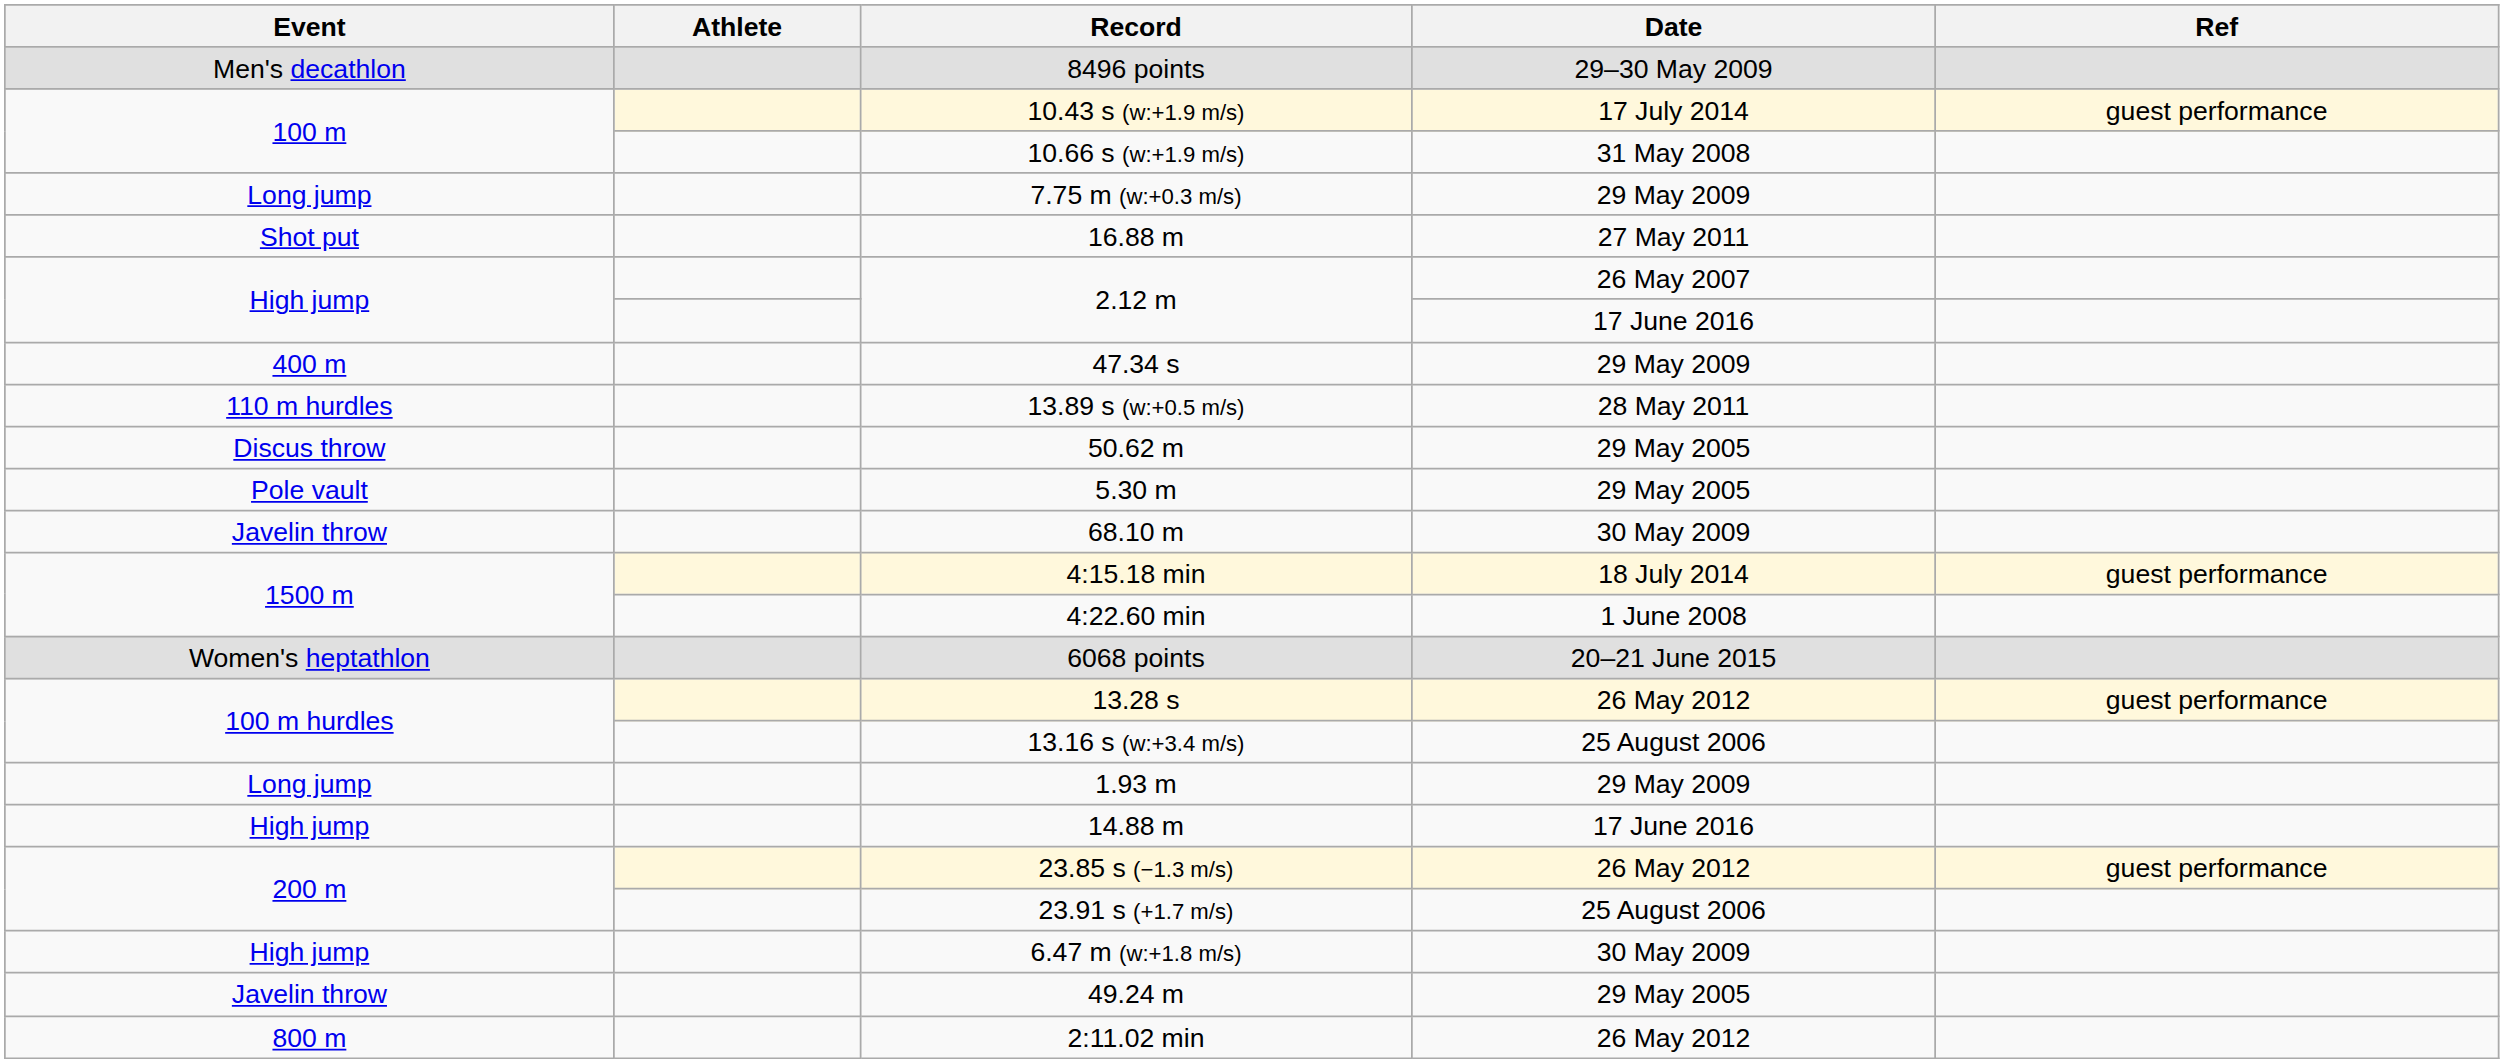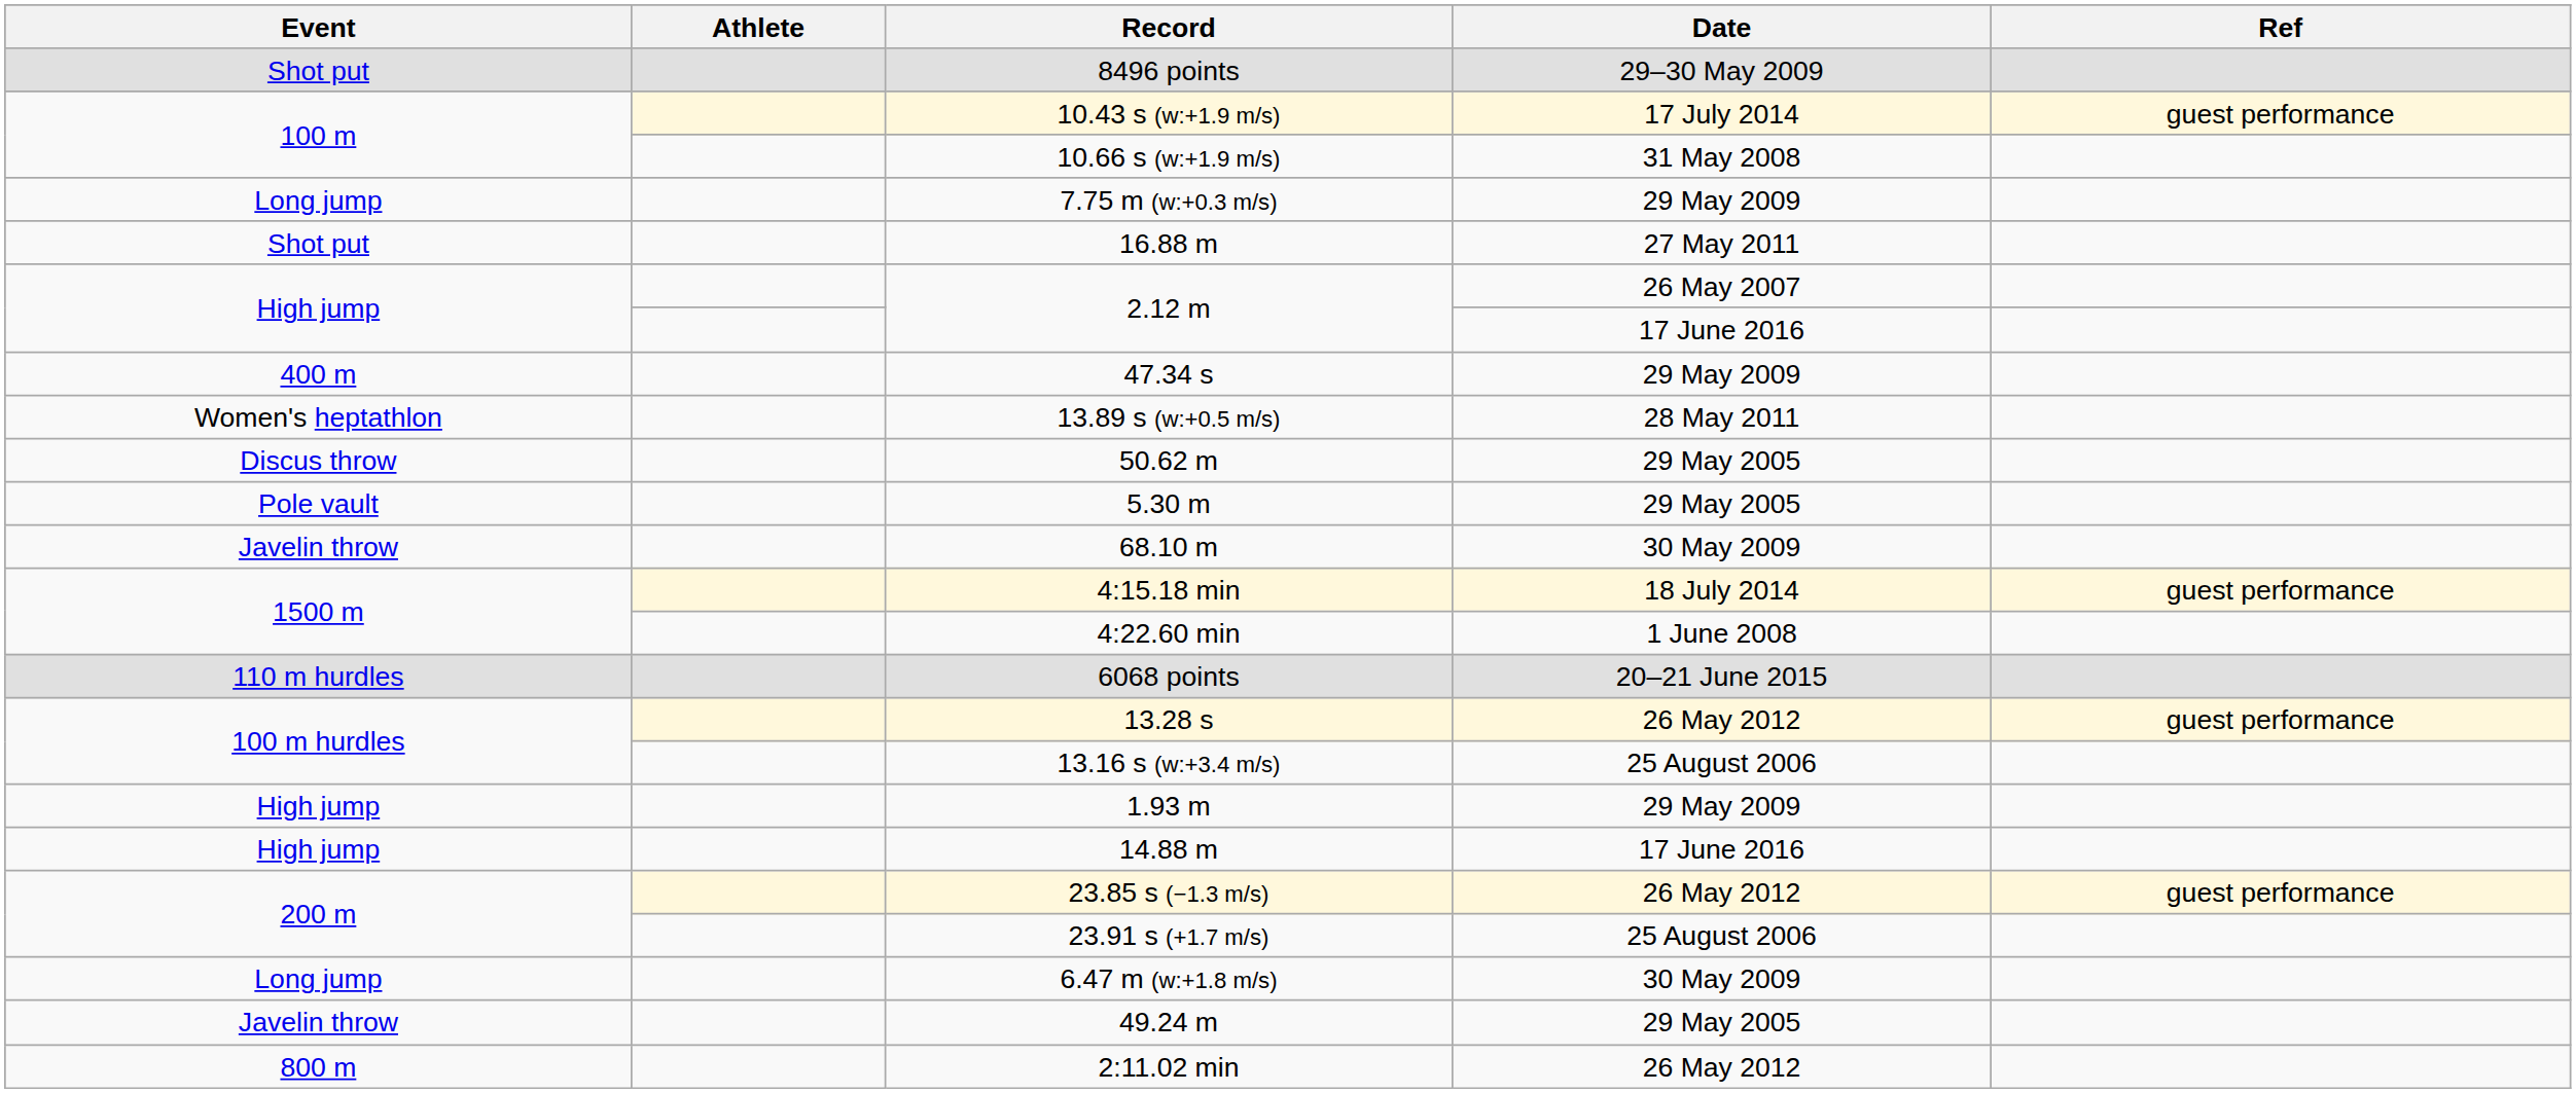8496 points | Event: Men's decathlon -> Shot put
13.89 s (w:+0.5 m/s) | Event: 110 m hurdles -> Women's heptathlon
6068 points | Event: Women's heptathlon -> 110 m hurdles
1.93 m | Event: Long jump -> High jump
6.47 m (w:+1.8 m/s) | Event: High jump -> Long jump
